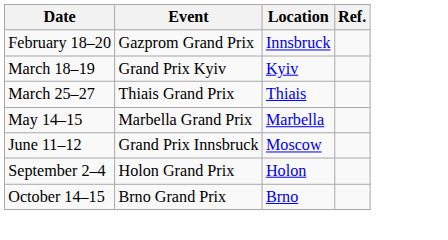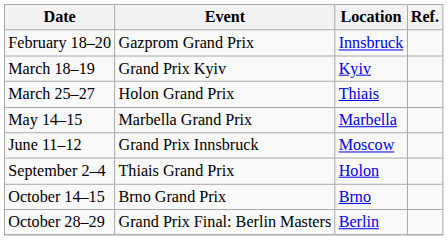March 25–27 | Event: Thiais Grand Prix -> Holon Grand Prix
September 2–4 | Event: Holon Grand Prix -> Thiais Grand Prix
+ row: October 28–29 | Grand Prix Final: Berlin Masters | Berlin
